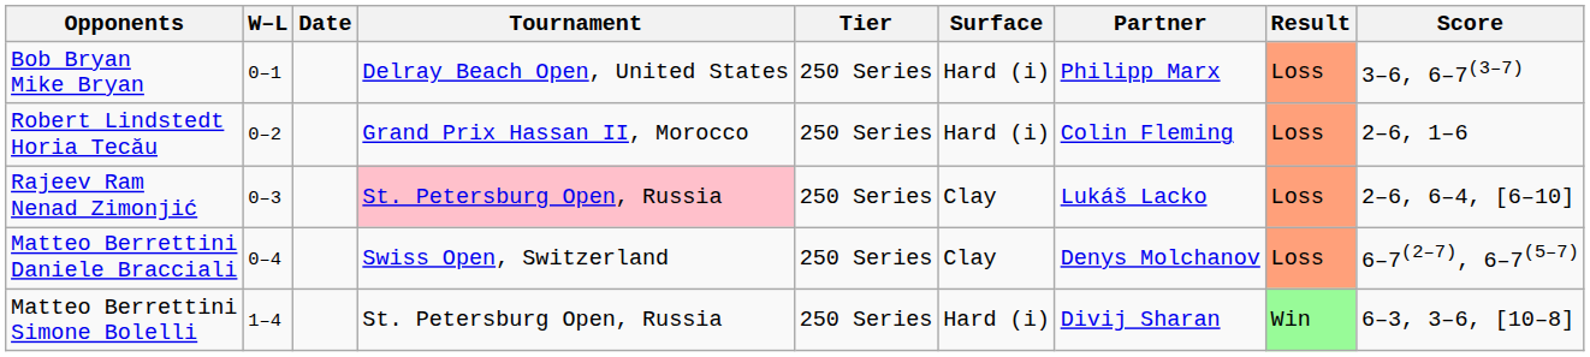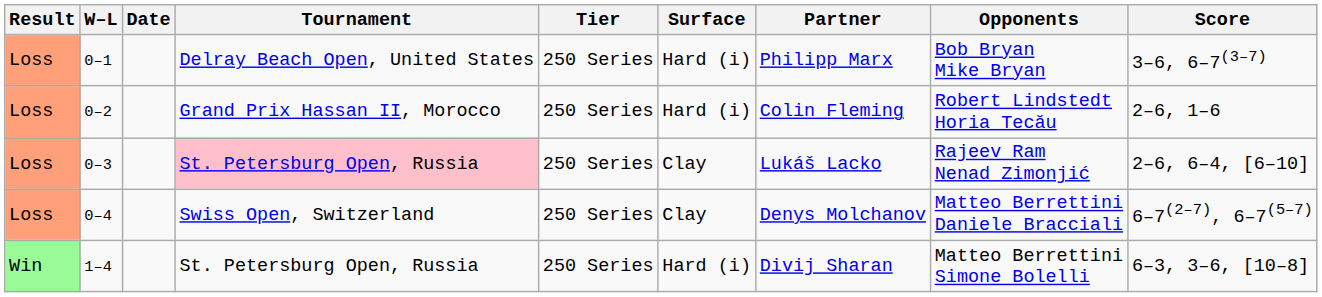columns swapped: Result <-> Opponents
